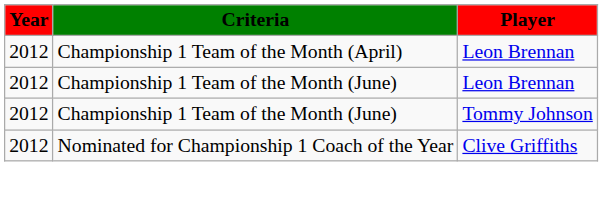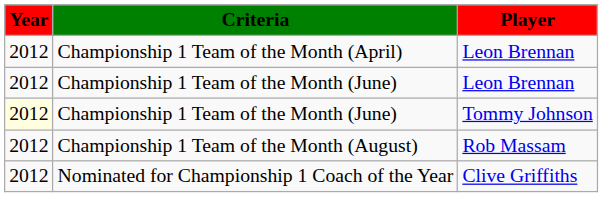Championship 1 Team of the Month (June) / Tommy Johnson | Year: no background -> lightyellow background
+ row: 2012 | Championship 1 Team of the Month (August) | Rob Massam
